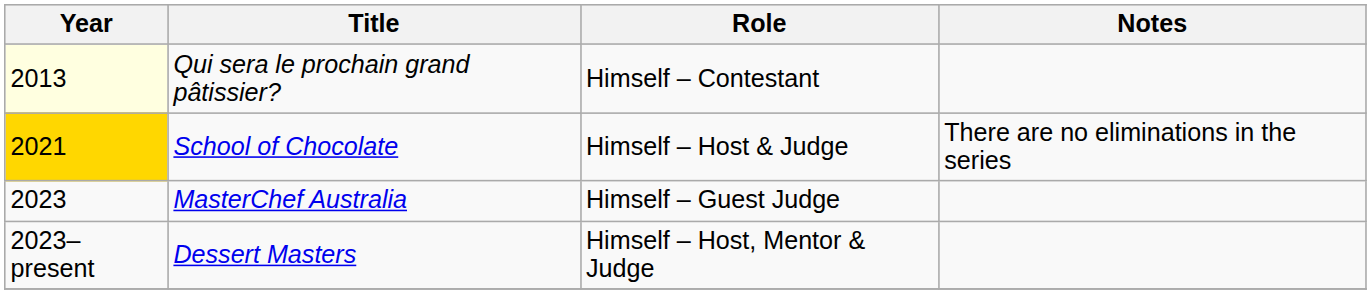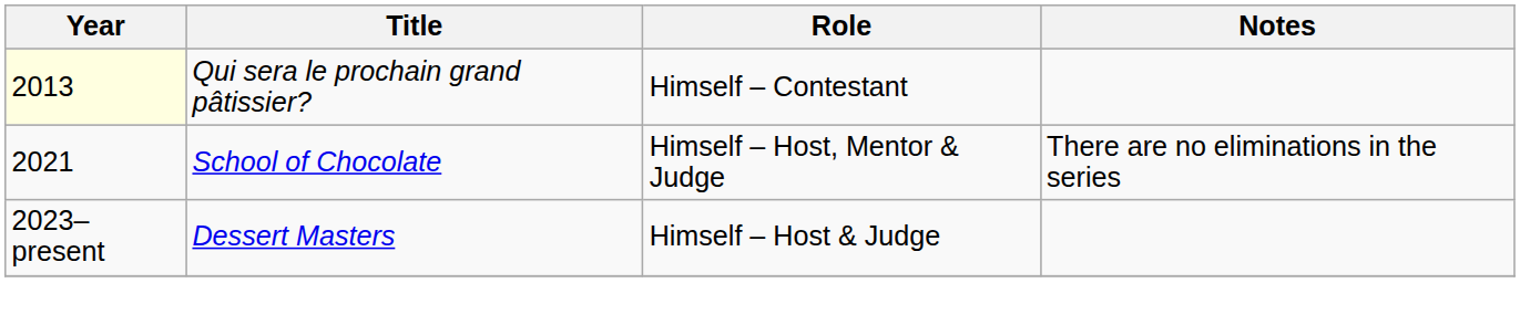School of Chocolate | Year: gold background -> no background
School of Chocolate | Role: Himself – Host & Judge -> Himself – Host, Mentor & Judge
- row: 2023 | MasterChef Australia | Himself – Guest Judge
Dessert Masters | Role: Himself – Host, Mentor & Judge -> Himself – Host & Judge
